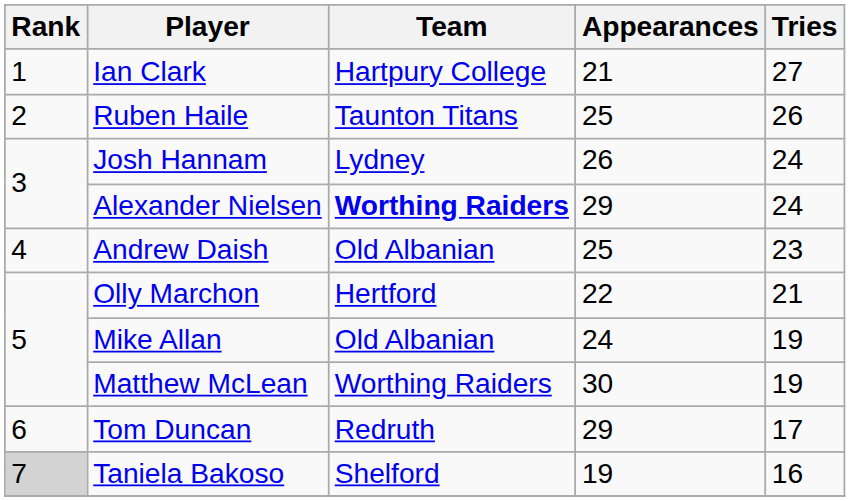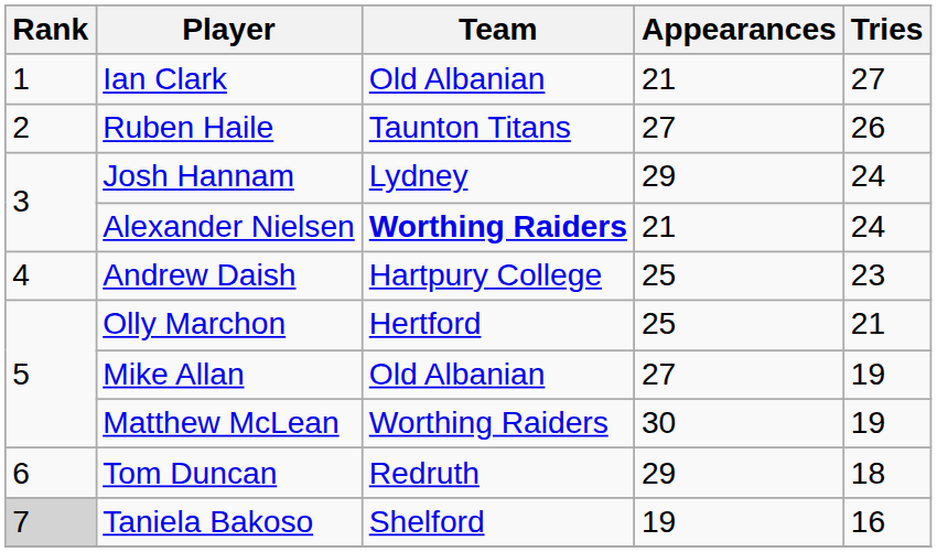Ian Clark | Team: Hartpury College -> Old Albanian
Ruben Haile | Appearances: 25 -> 27
Josh Hannam | Appearances: 26 -> 29
Alexander Nielsen | Appearances: 29 -> 21
Andrew Daish | Team: Old Albanian -> Hartpury College
Olly Marchon | Appearances: 22 -> 25
Mike Allan | Appearances: 24 -> 27
Tom Duncan | Tries: 17 -> 18
